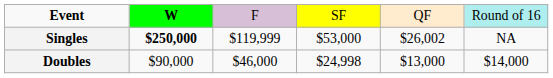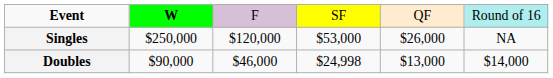Singles | column 2: bold -> normal
Singles | column 3: $119,999 -> $120,000
Singles | column 5: $26,002 -> $26,000
